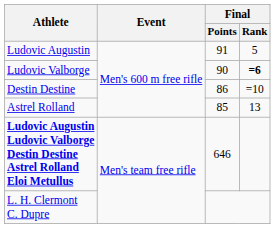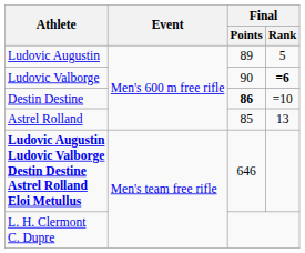Ludovic Augustin | Final / Points: 91 -> 89
Destin Destine | Final / Points: normal -> bold
